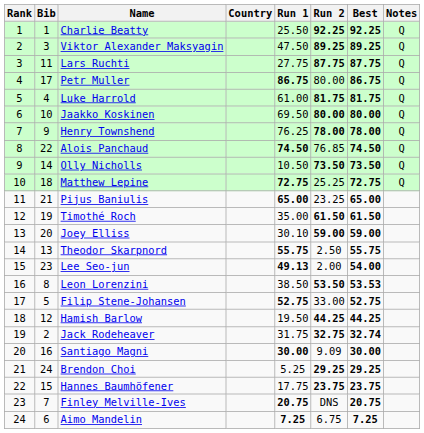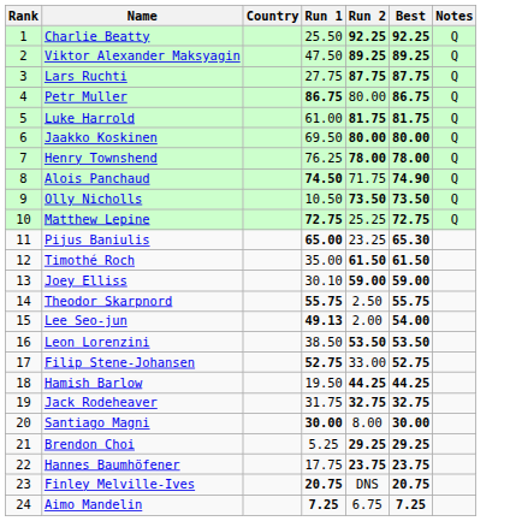- column: Bib | 1 | 3 | 11 | 17 | 4 | 10 | 9 | 22 | 14 | 18 | 21 | 19 | 20 | 13 | 23 | 8 | 5 | 12 | 2 | 16 | 24 | 15 | 7 | 6
Alois Panchaud | Run 2: 76.85 -> 71.75
Alois Panchaud | Best: 74.50 -> 74.90
Pijus Baniulis | Best: 65.00 -> 65.30
Leon Lorenzini | Best: 53.53 -> 53.50
Jack Rodeheaver | Best: 32.74 -> 32.75
Santiago Magni | Run 2: 9.09 -> 8.00
